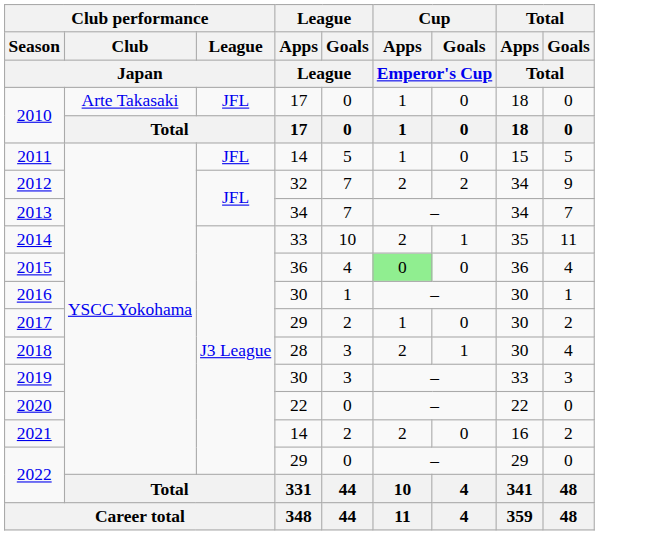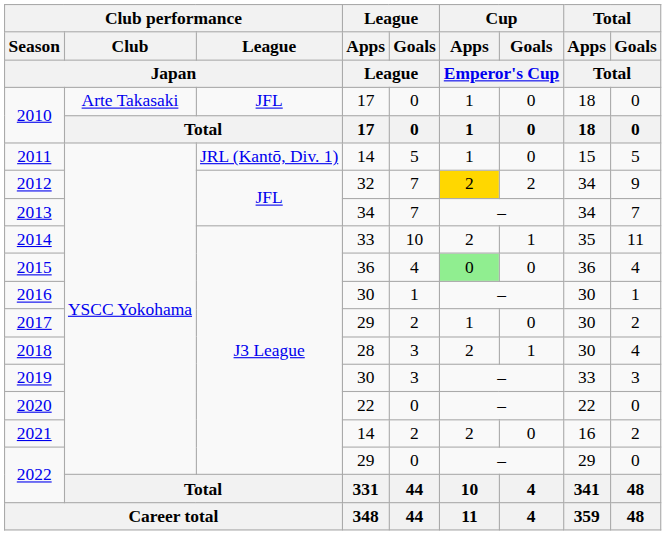2011 | Club performance / League / Japan: JFL -> JRL (Kantō, Div. 1)
2012 | Cup / Apps / Emperor's Cup: no background -> gold background
